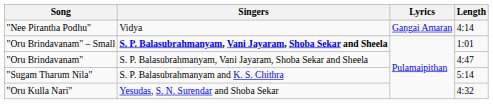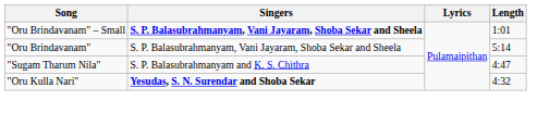- row: "Nee Pirantha Podhu" | Vidya | Gangai Amaran | 4:14
"Oru Brindavanam" | Length: 4:47 -> 5:14
"Sugam Tharum Nila" | Length: 5:14 -> 4:47
"Oru Kulla Nari" | Singers: normal -> bold
